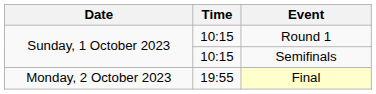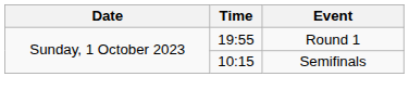Round 1 | Time: 10:15 -> 19:55
- row: Monday, 2 October 2023 | 19:55 | Final
